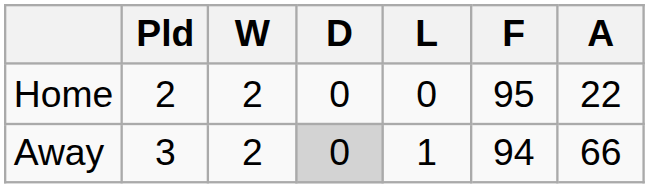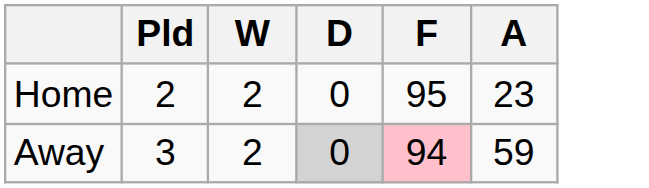- column: L | 0 | 1
Home | A: 22 -> 23
Away | F: no background -> pink background
Away | A: 66 -> 59
